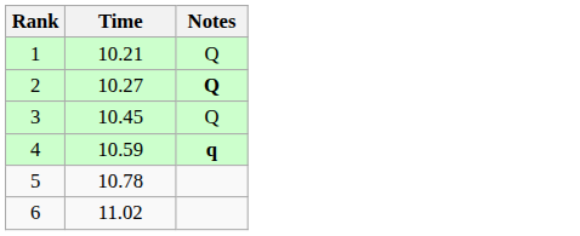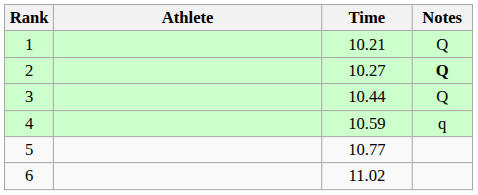+ column: Athlete
3 | Time: 10.45 -> 10.44
4 | Notes: bold -> normal
5 | Time: 10.78 -> 10.77
